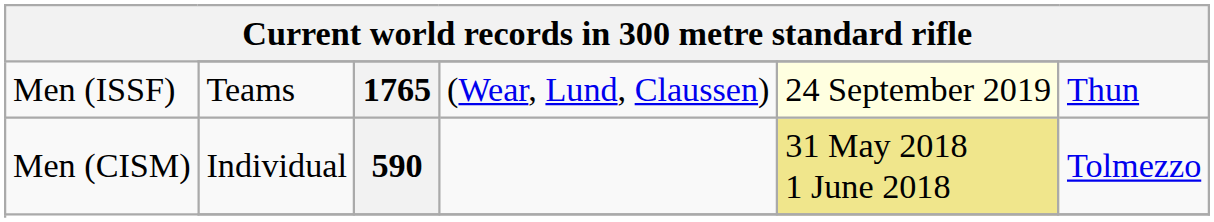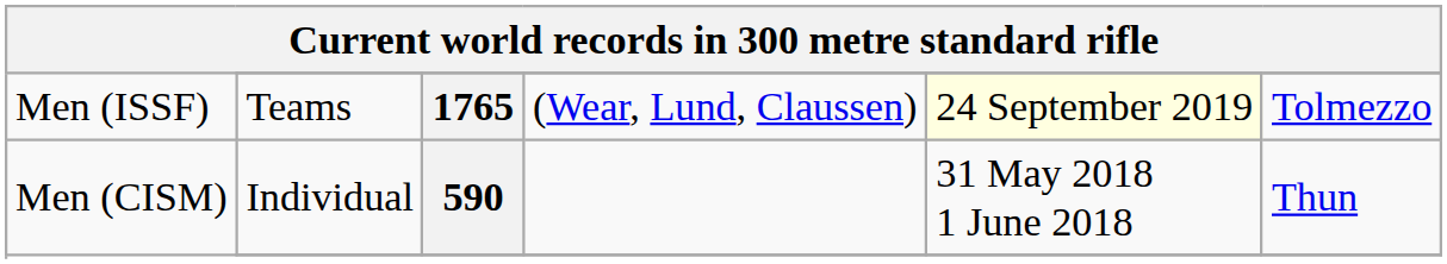Teams | column 6: Thun -> Tolmezzo
Individual | column 5: khaki background -> no background
Individual | column 6: Tolmezzo -> Thun
